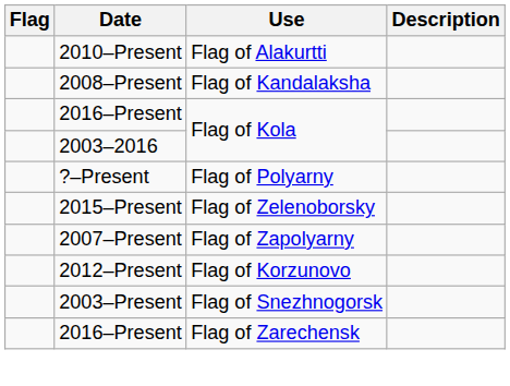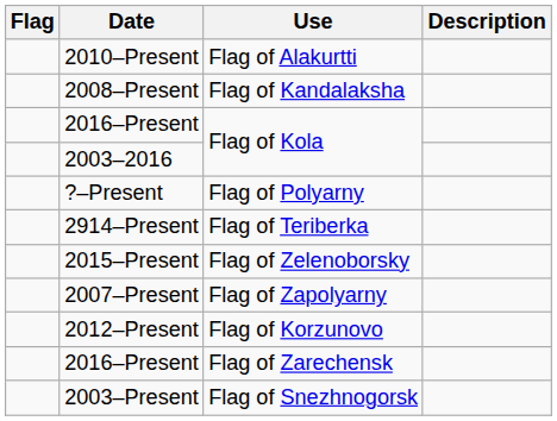+ row: 2914–Present | Flag of Teriberka
rows swapped: 2016–Present / Flag of Zarechensk <-> 2003–Present
